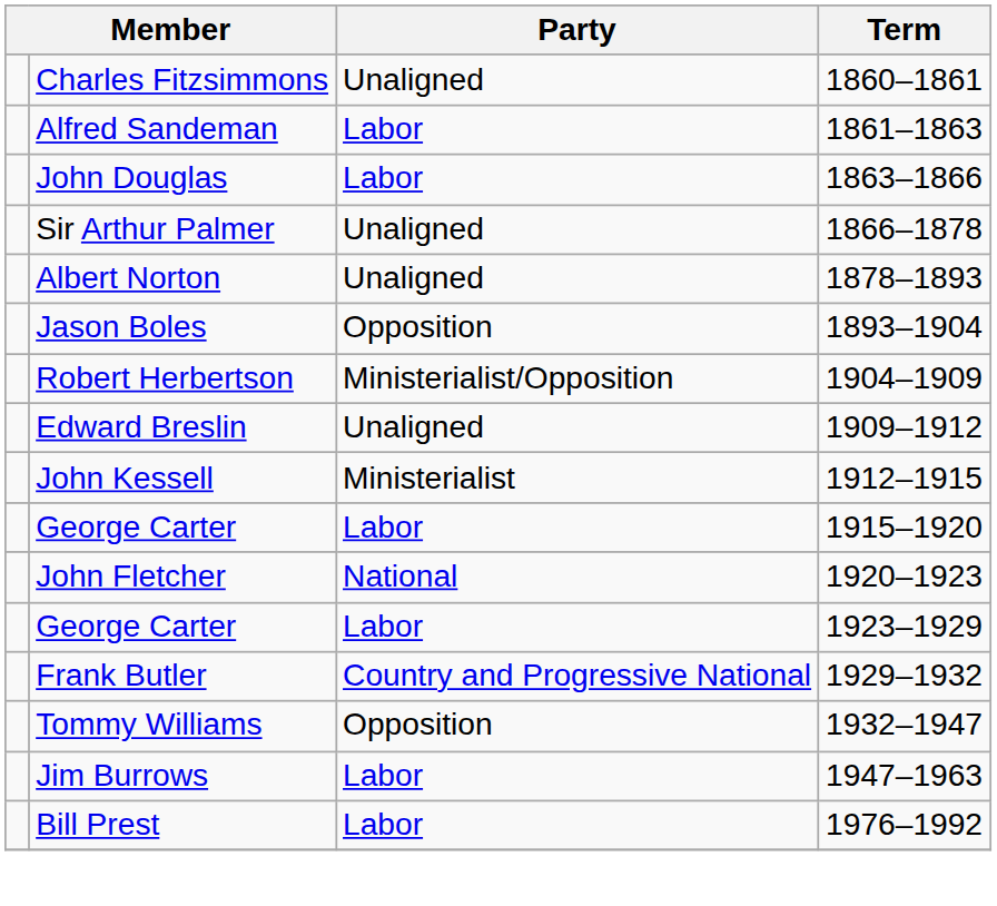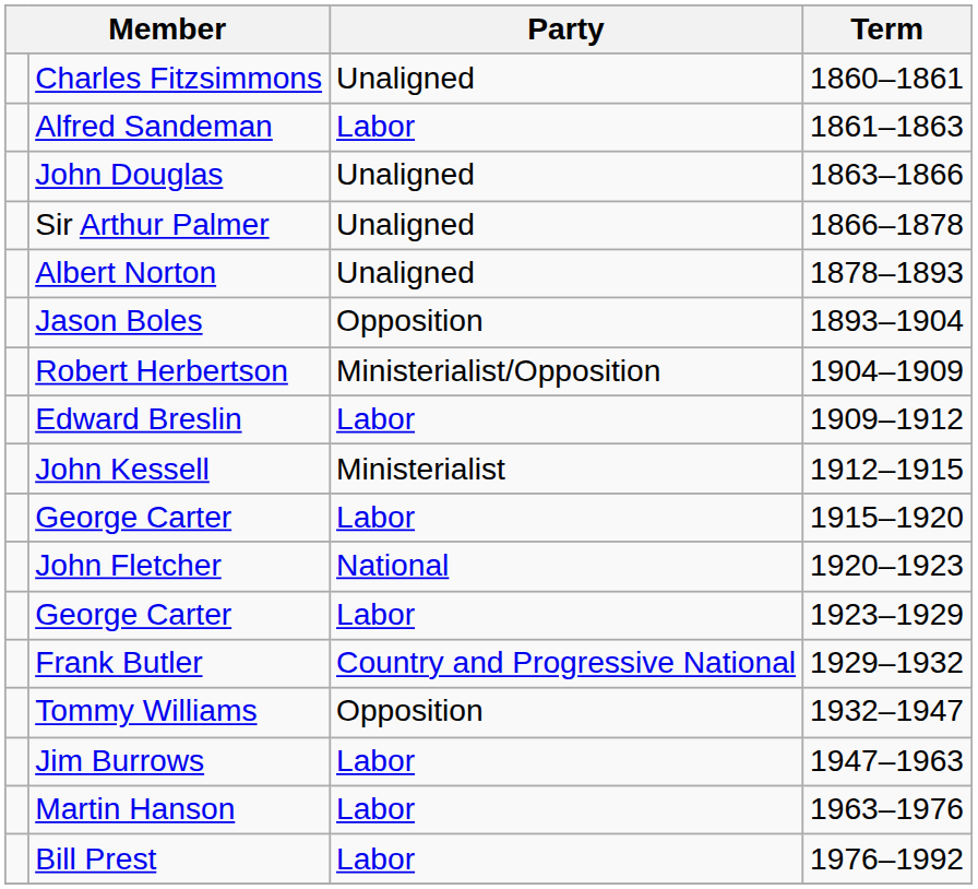John Douglas | Party: Labor -> Unaligned
Edward Breslin | Party: Unaligned -> Labor
+ row: Martin Hanson | Labor | 1963–1976
